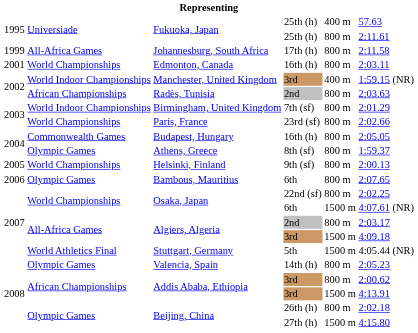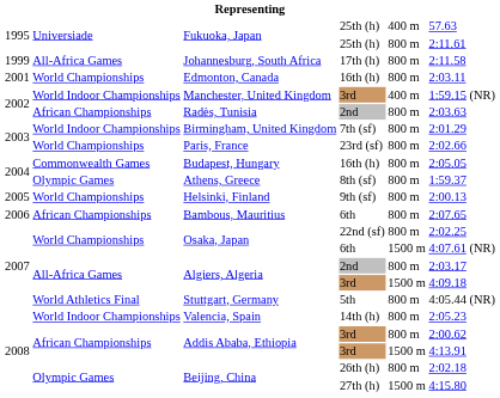Bambous, Mauritius | column 2: Olympic Games -> African Championships
Stuttgart, Germany | column 5: 1500 m -> 800 m
Valencia, Spain | column 2: Olympic Games -> World Indoor Championships
